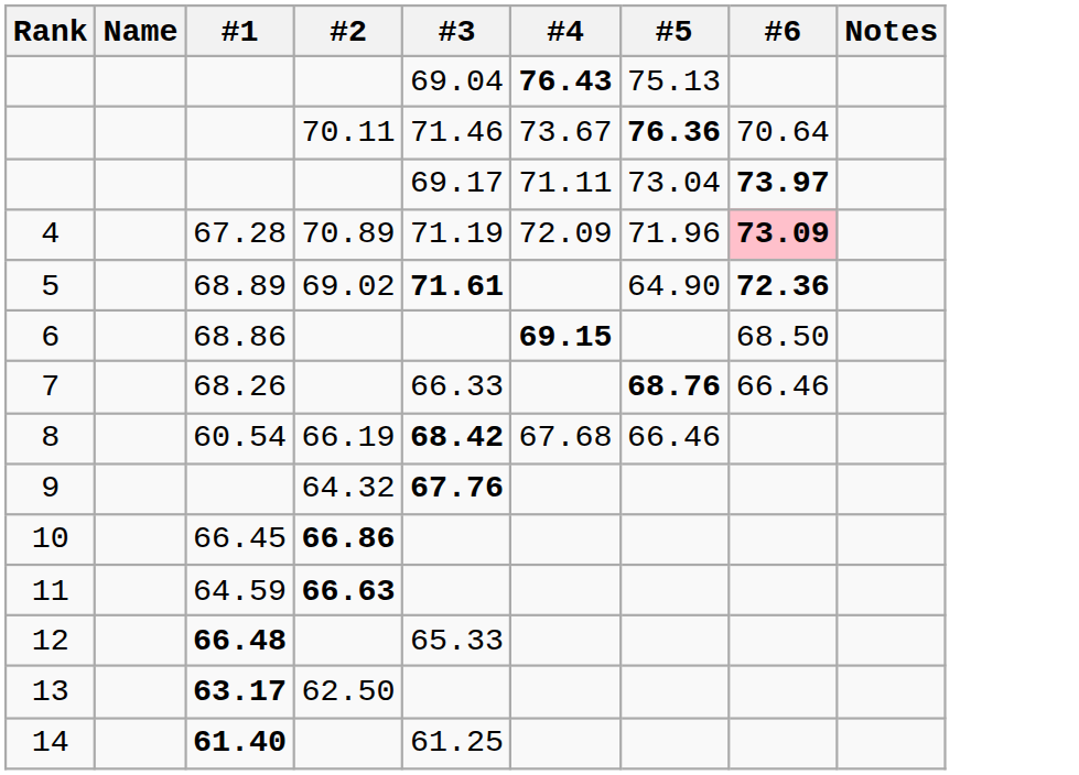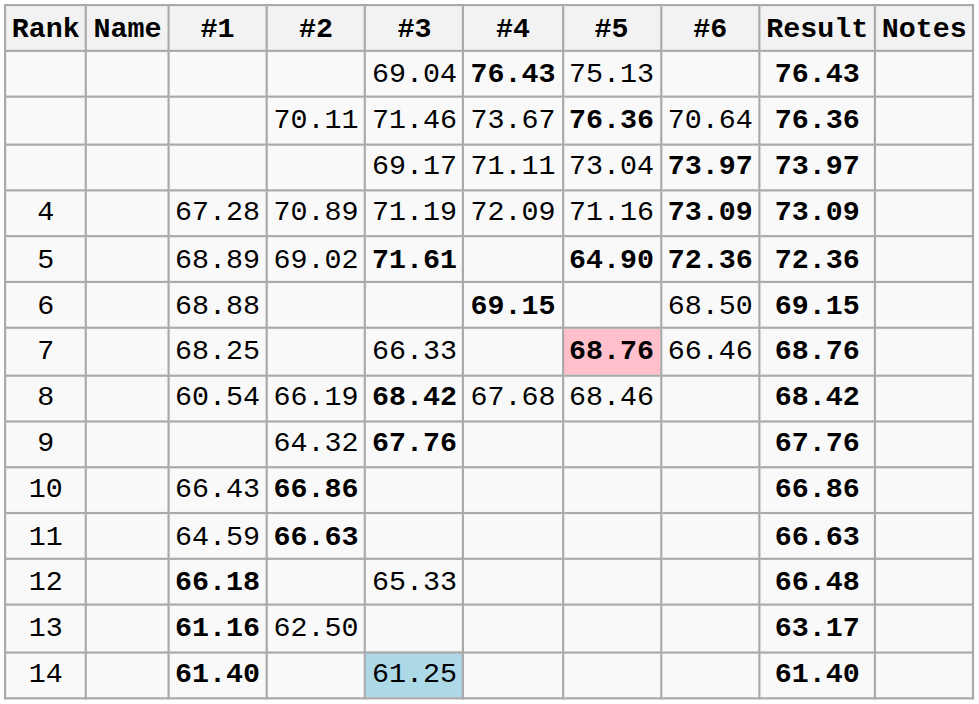+ column: Result | 76.43 | 76.36 | 73.97 | 73.09 | 72.36 | 69.15 | 68.76 | 68.42 | 67.76 | 66.86 | 66.63 | 66.48 | 63.17 | 61.40
4 | #5: 71.96 -> 71.16
4 | #6: pink background -> no background
5 | #5: normal -> bold
6 | #1: 68.86 -> 68.88
7 | #1: 68.26 -> 68.25
7 | #5: no background -> pink background
8 | #5: 66.46 -> 68.46
10 | #1: 66.45 -> 66.43
12 | #1: 66.48 -> 66.18
13 | #1: 63.17 -> 61.16
14 | #3: no background -> lightblue background
